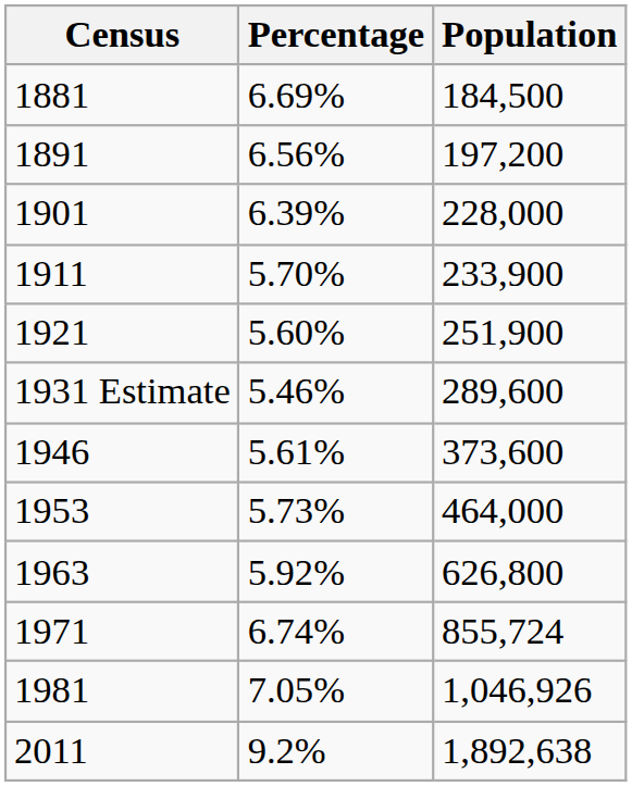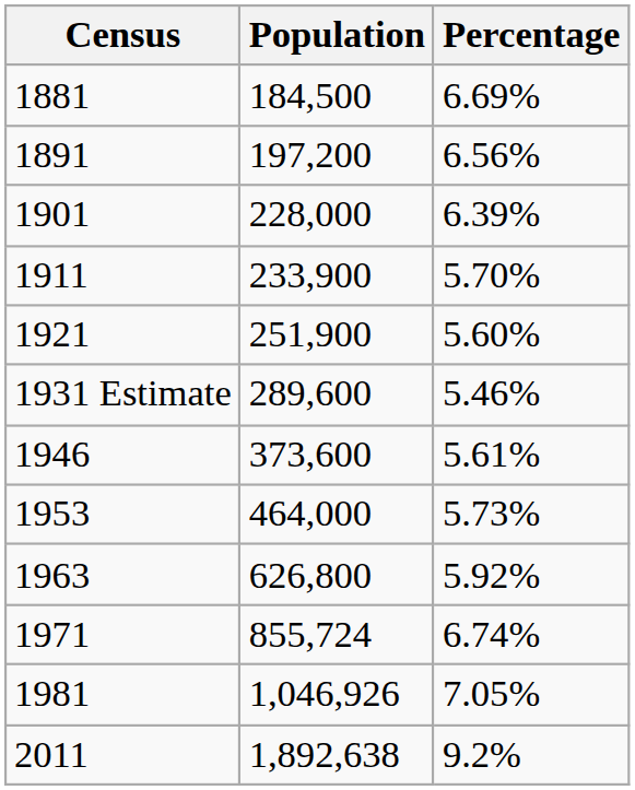columns swapped: Population <-> Percentage
